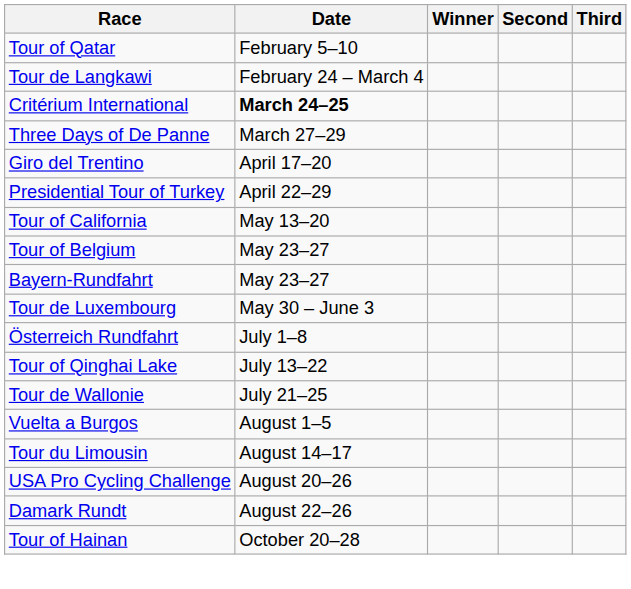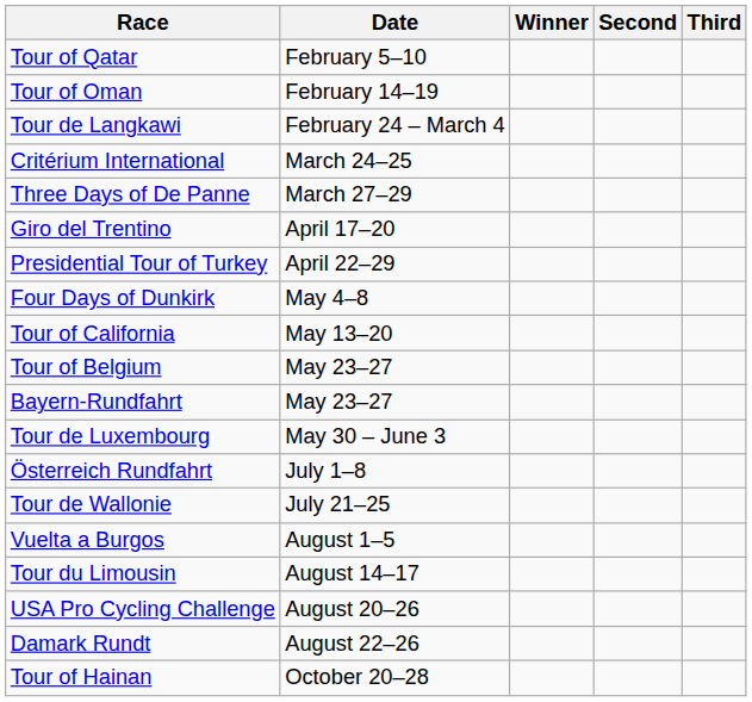+ row: Tour of Oman | February 14–19
Critérium International | Date: bold -> normal
+ row: Four Days of Dunkirk | May 4–8
- row: Tour of Qinghai Lake | July 13–22
